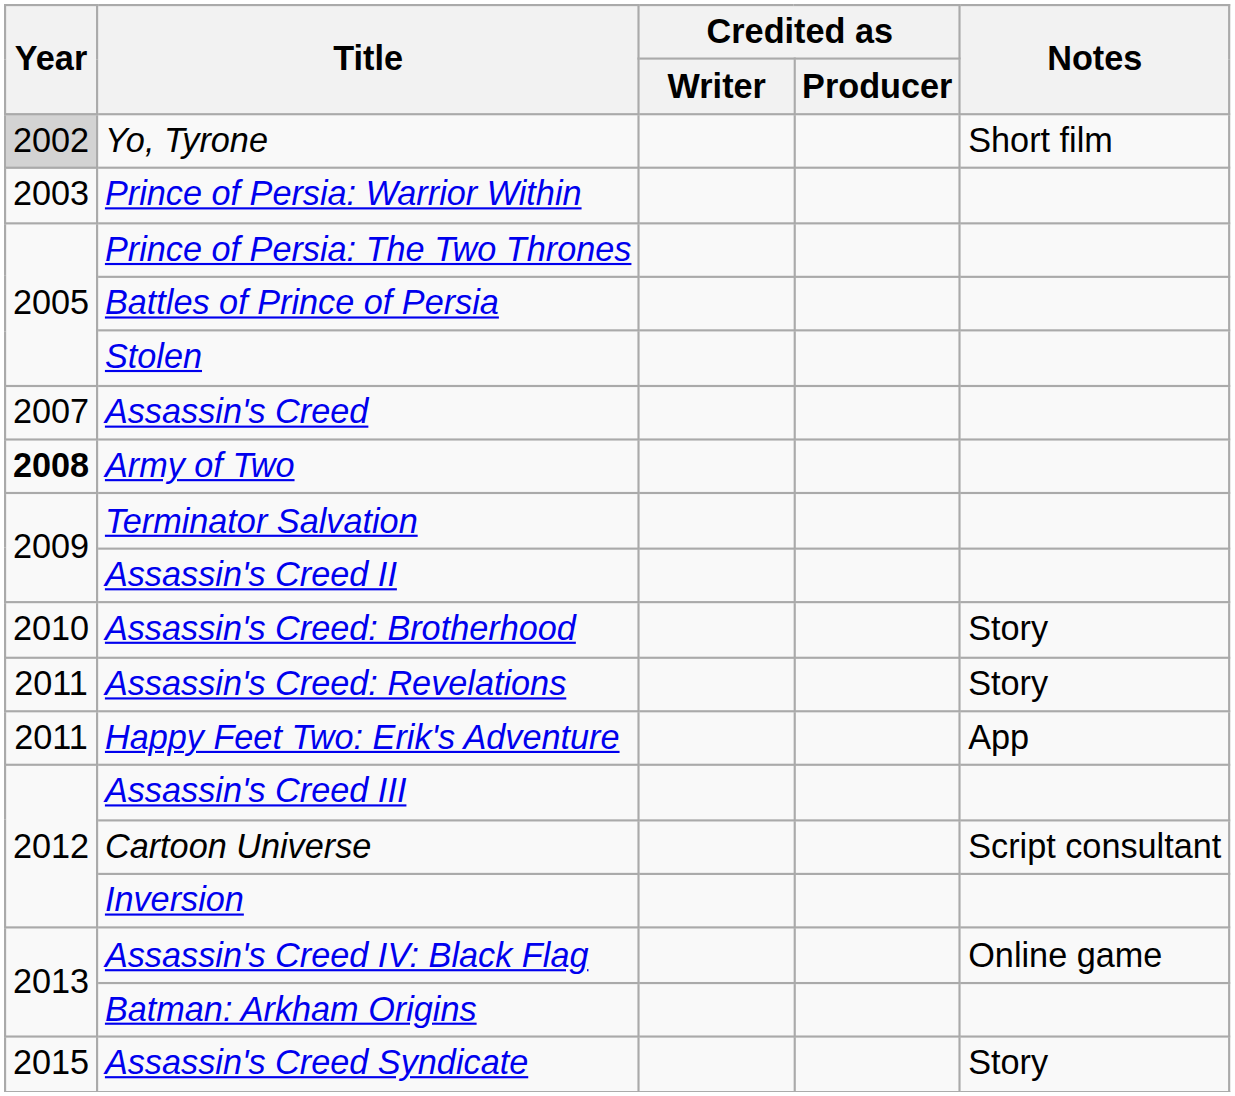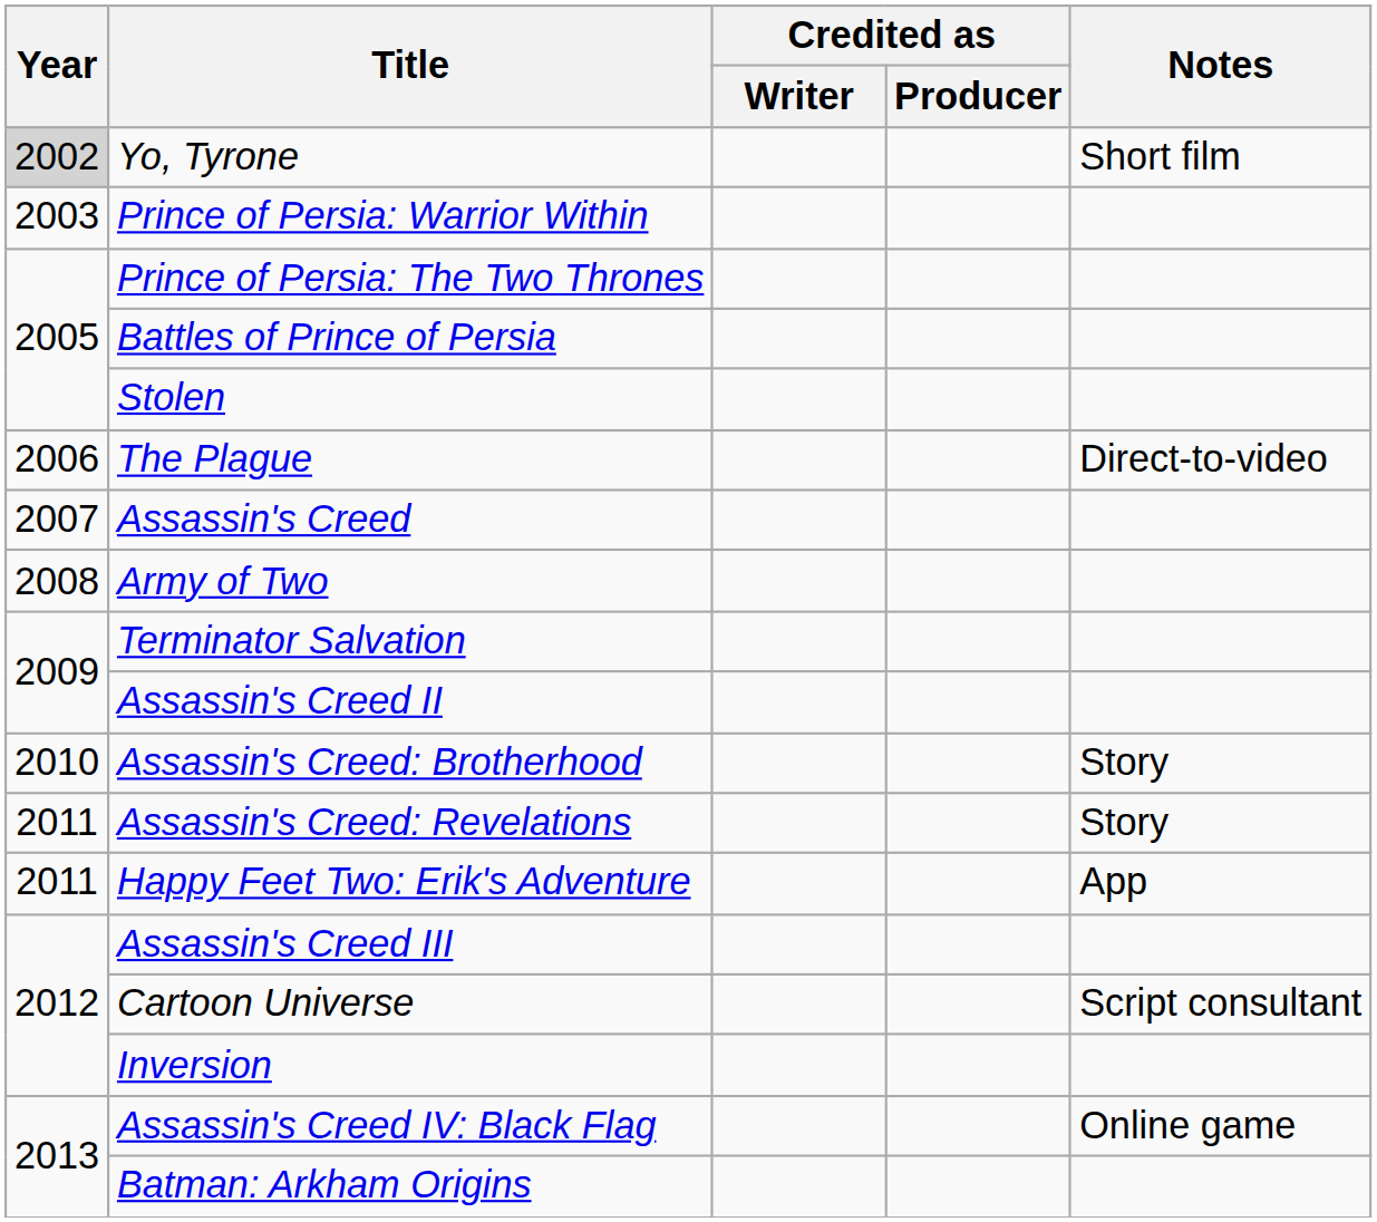+ row: 2006 | The Plague | Direct-to-video
Army of Two | Year: bold -> normal
- row: 2015 | Assassin's Creed Syndicate | Story
